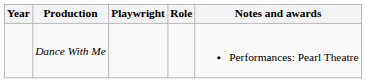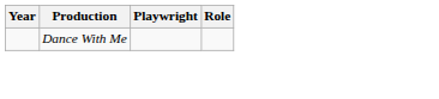- column: Notes and awards | Performances: Pearl Theatre
